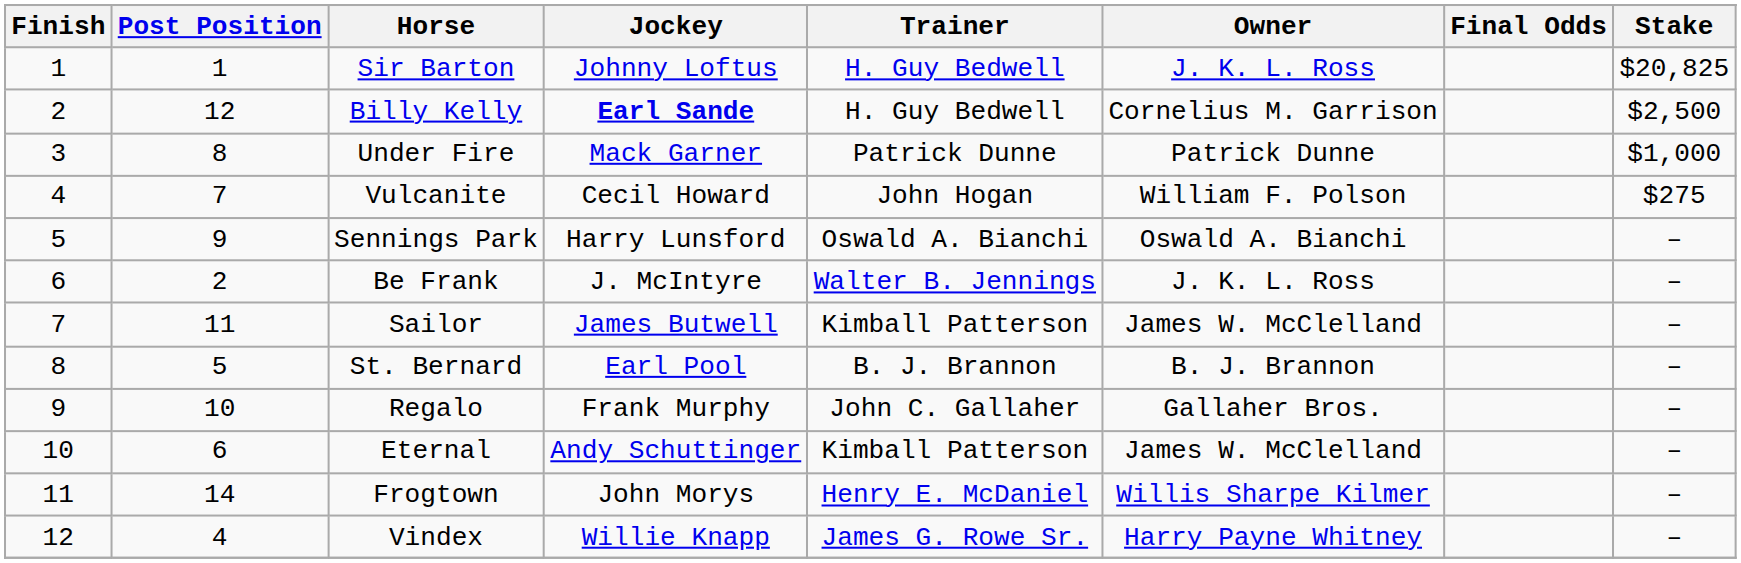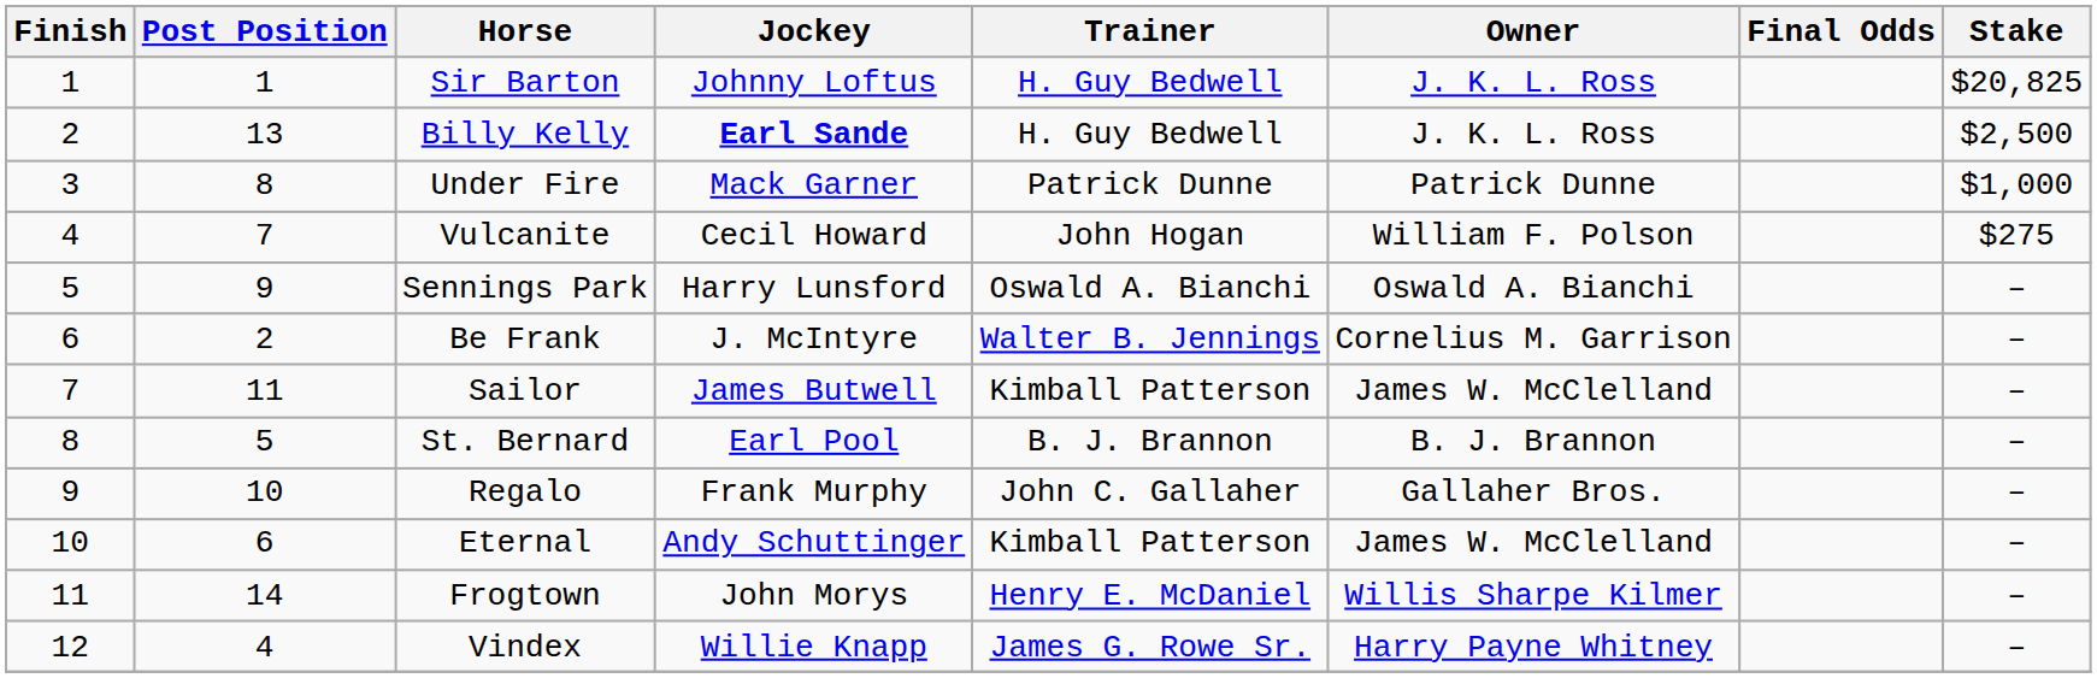Billy Kelly | Post Position: 12 -> 13
Billy Kelly | Owner: Cornelius M. Garrison -> J. K. L. Ross
Be Frank | Owner: J. K. L. Ross -> Cornelius M. Garrison
